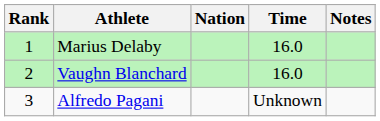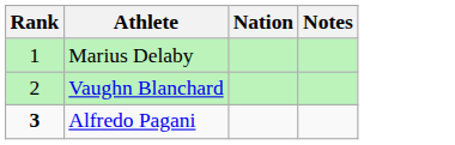- column: Time | 16.0 | 16.0 | Unknown
Alfredo Pagani | Rank: normal -> bold
